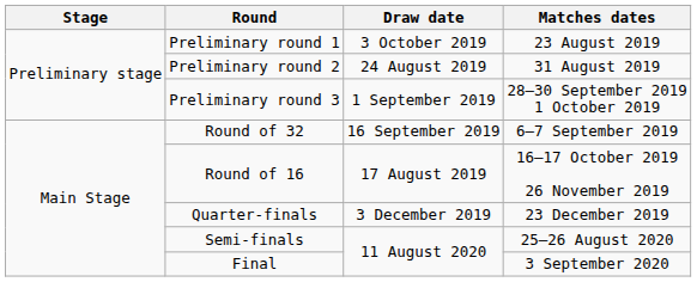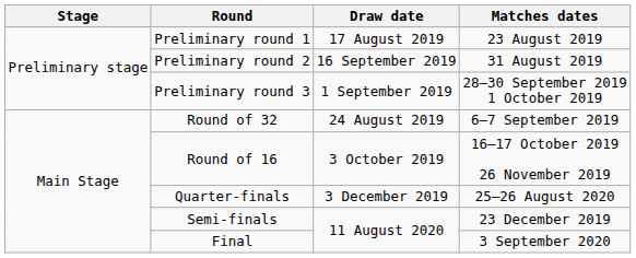Preliminary round 1 | Draw date: 3 October 2019 -> 17 August 2019
Preliminary round 2 | Draw date: 24 August 2019 -> 16 September 2019
Round of 32 | Draw date: 16 September 2019 -> 24 August 2019
Round of 16 | Draw date: 17 August 2019 -> 3 October 2019
Quarter-finals | Matches dates: 23 December 2019 -> 25–26 August 2020
Semi-finals | Matches dates: 25–26 August 2020 -> 23 December 2019
